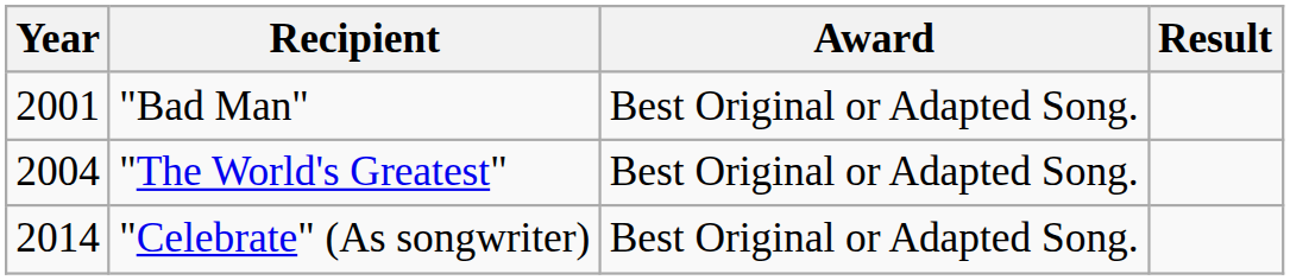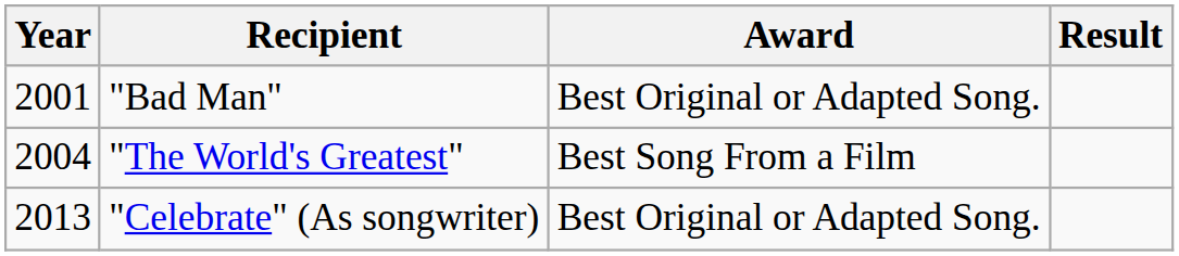"The World's Greatest" | Award: Best Original or Adapted Song. -> Best Song From a Film
"Celebrate" (As songwriter) | Year: 2014 -> 2013
